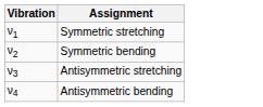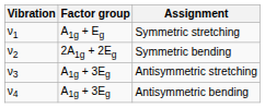+ column: Factor group | A1g + Eg | 2A1g + 2Eg | A1g + 3Eg | A1g + 3Eg
